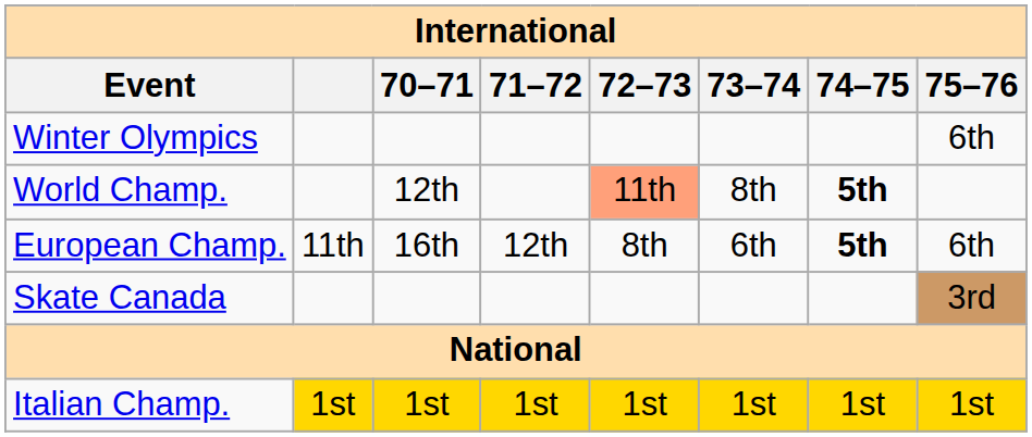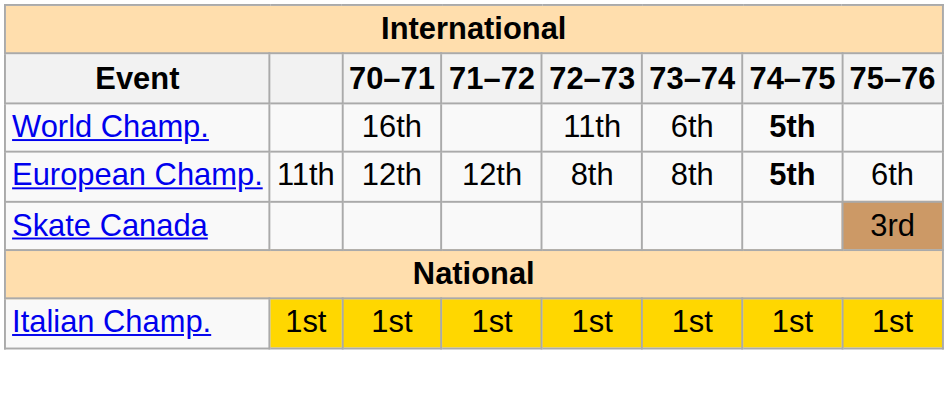- row: Winter Olympics | 6th
World Champ. | 70–71: 12th -> 16th
World Champ. | 72–73: lightsalmon background -> no background
World Champ. | 73–74: 8th -> 6th
European Champ. | 70–71: 16th -> 12th
European Champ. | 73–74: 6th -> 8th
